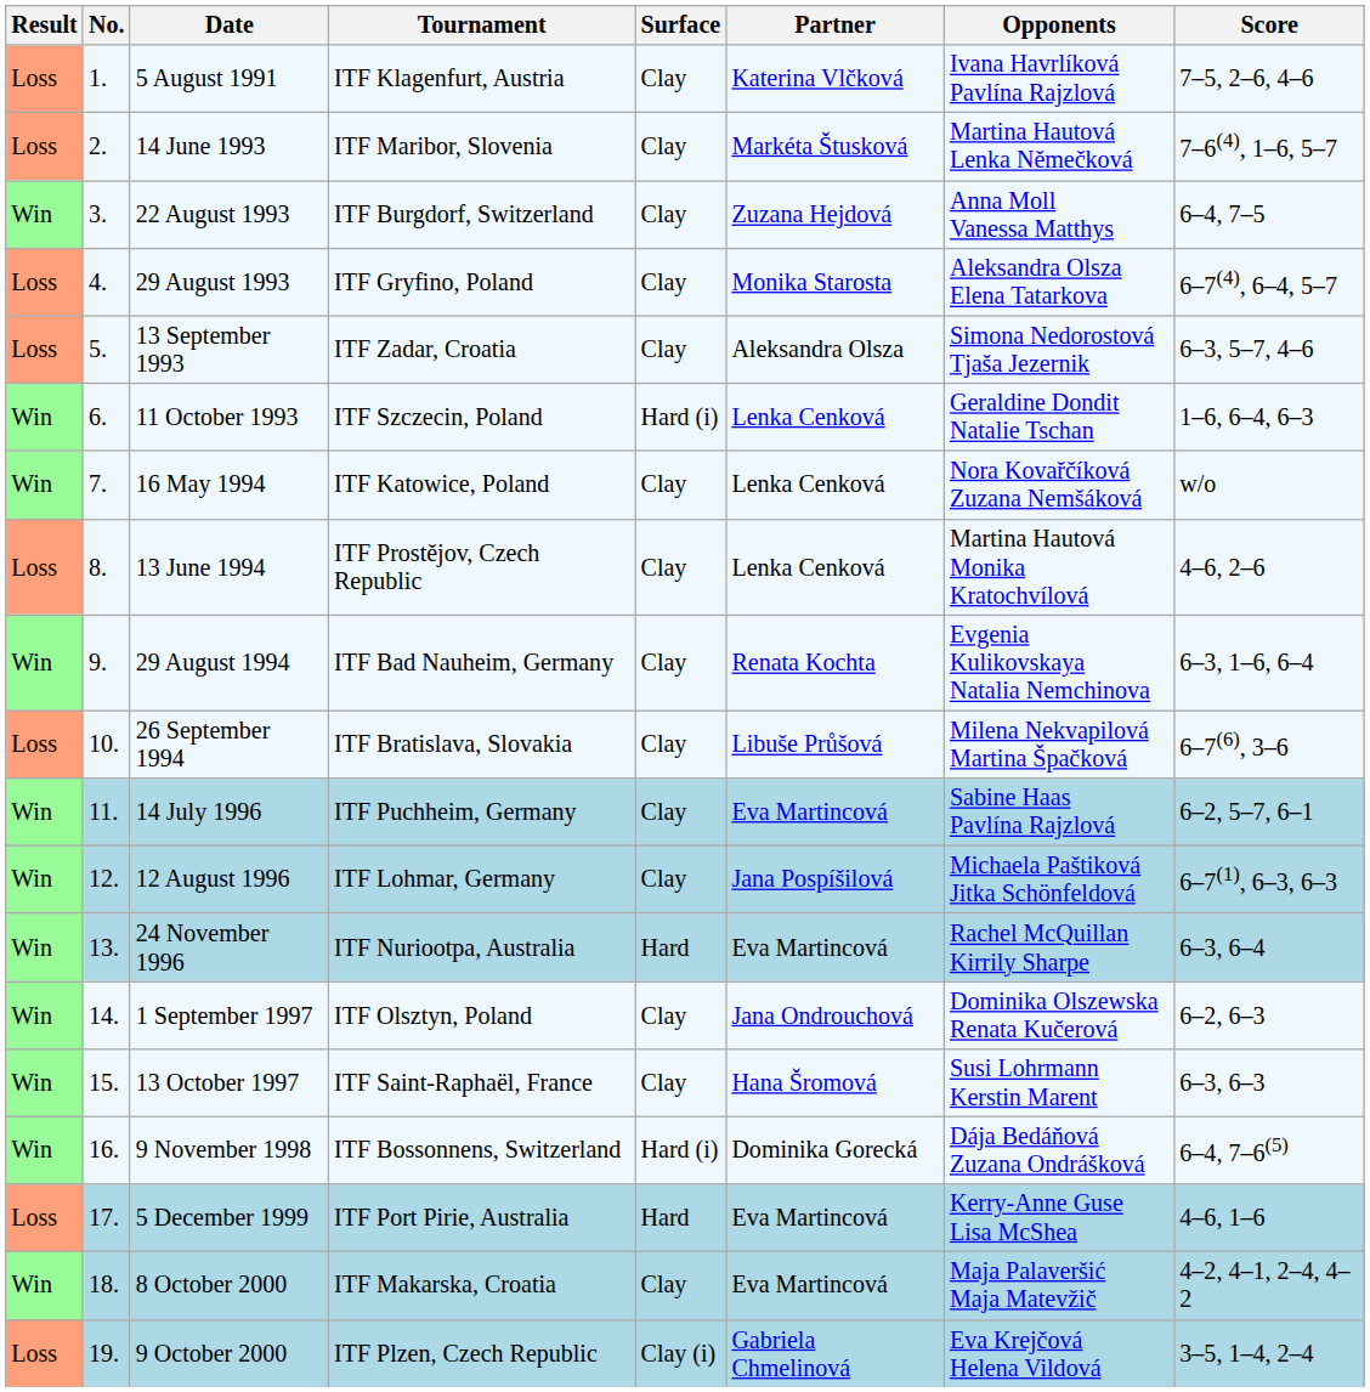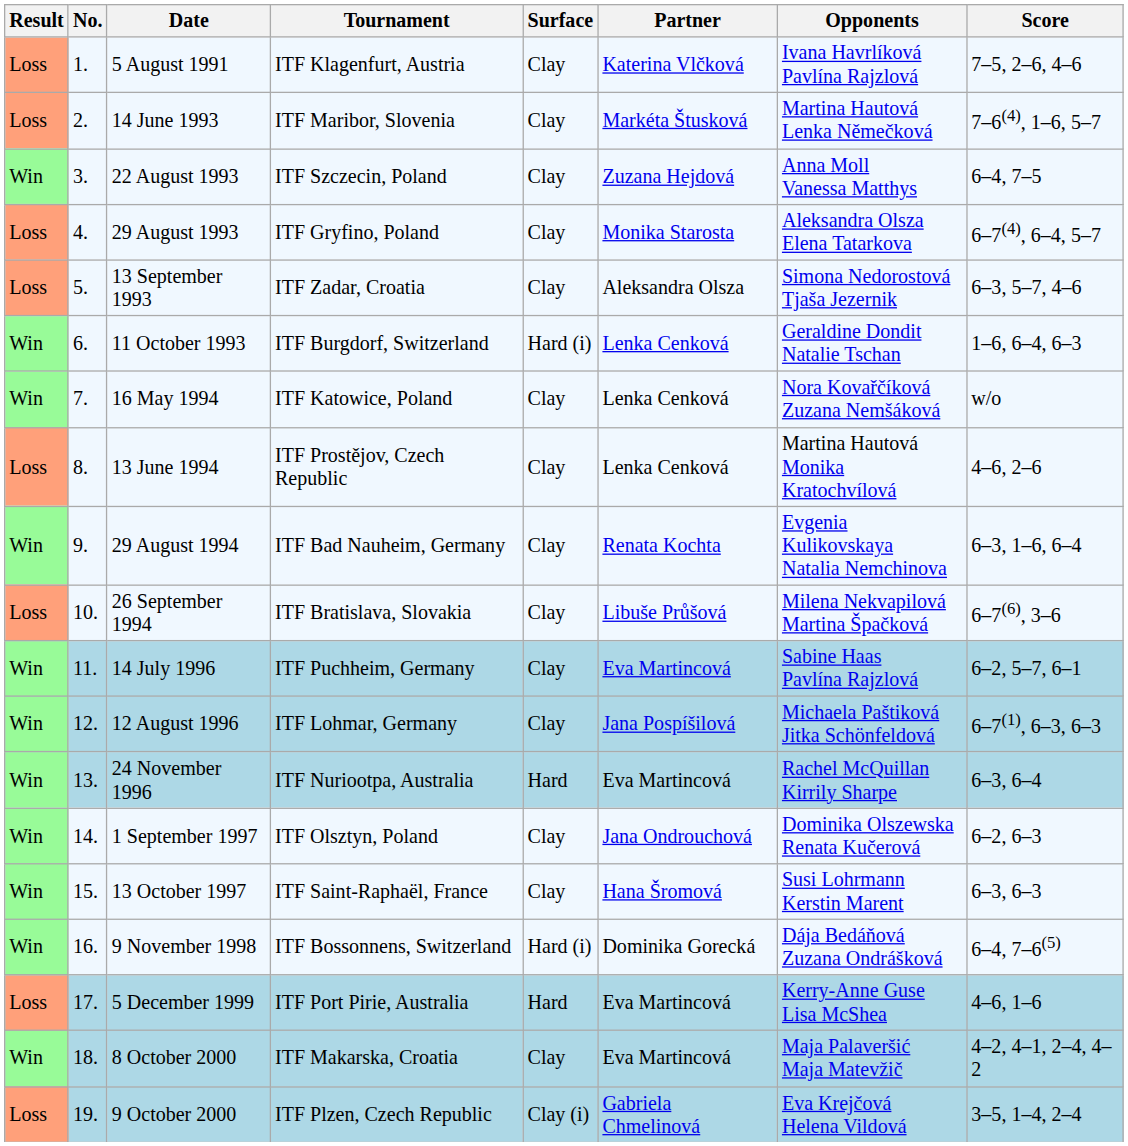22 August 1993 | Tournament: ITF Burgdorf, Switzerland -> ITF Szczecin, Poland
11 October 1993 | Tournament: ITF Szczecin, Poland -> ITF Burgdorf, Switzerland
